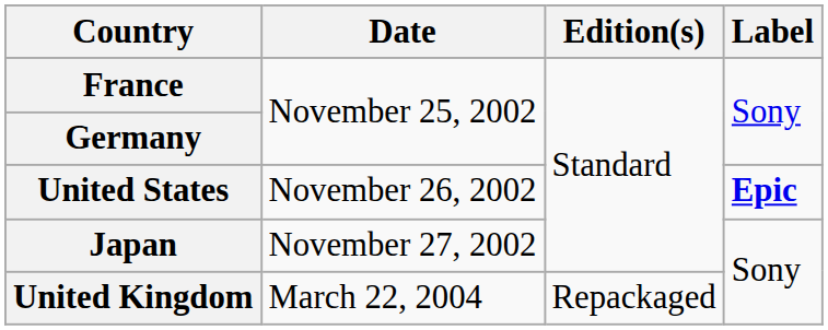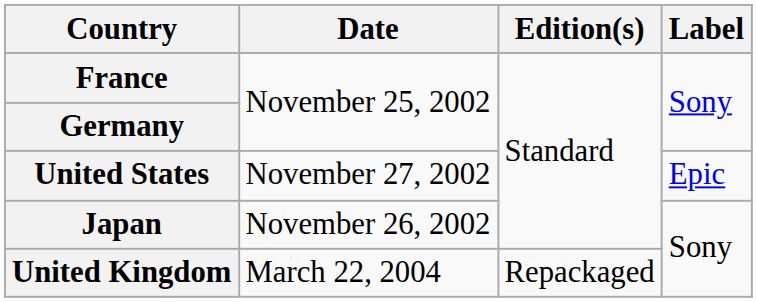United States | Date: November 26, 2002 -> November 27, 2002
United States | Label: bold -> normal
Japan | Date: November 27, 2002 -> November 26, 2002
